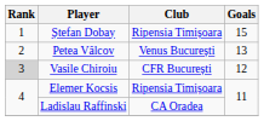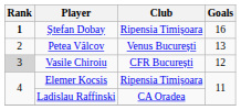Ștefan Dobay | Rank: normal -> bold
Ștefan Dobay | Goals: 15 -> 16
